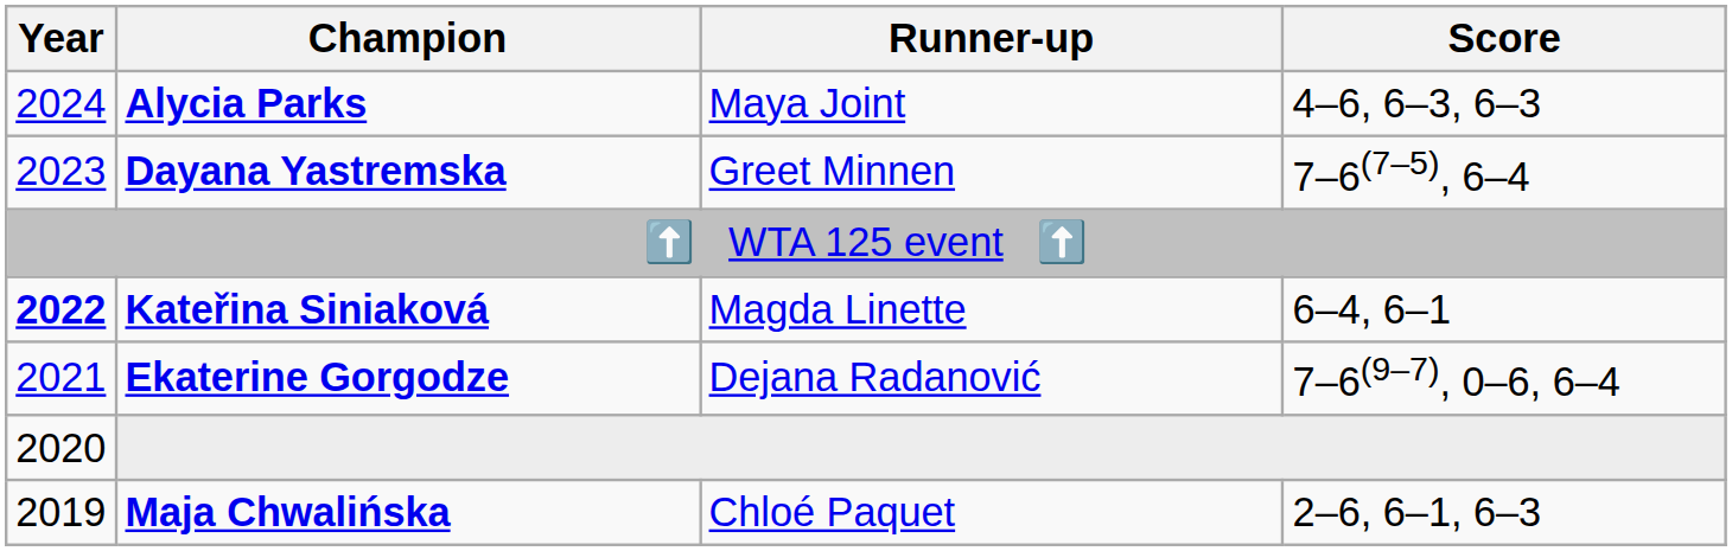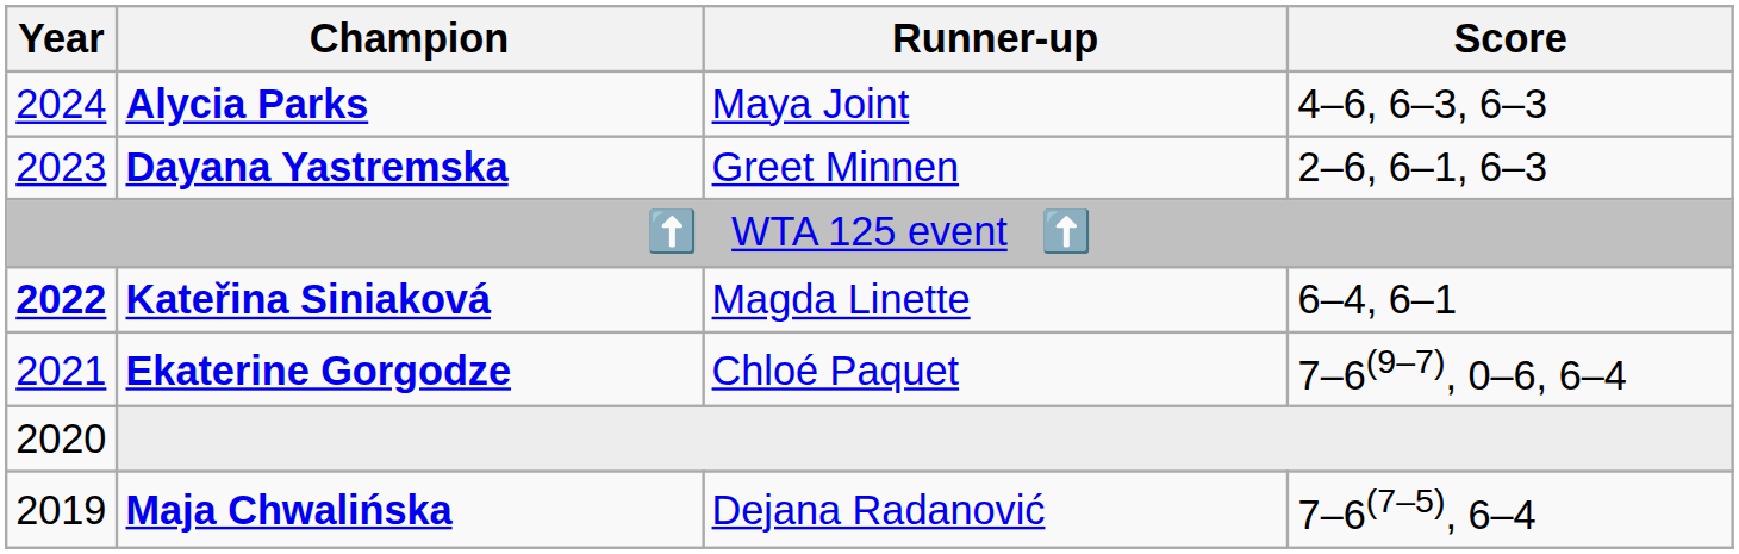Dayana Yastremska | Score: 7–6(7–5), 6–4 -> 2–6, 6–1, 6–3
Ekaterine Gorgodze | Runner-up: Dejana Radanović -> Chloé Paquet
Maja Chwalińska | Runner-up: Chloé Paquet -> Dejana Radanović
Maja Chwalińska | Score: 2–6, 6–1, 6–3 -> 7–6(7–5), 6–4
